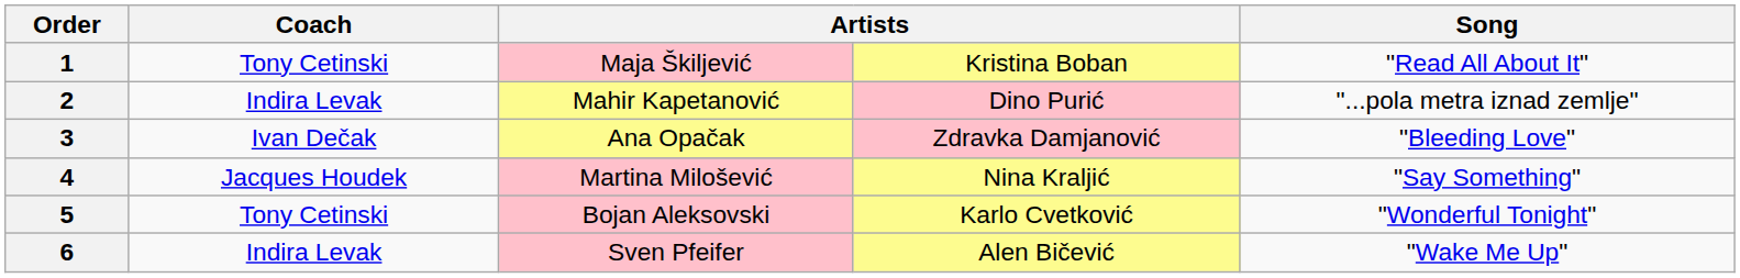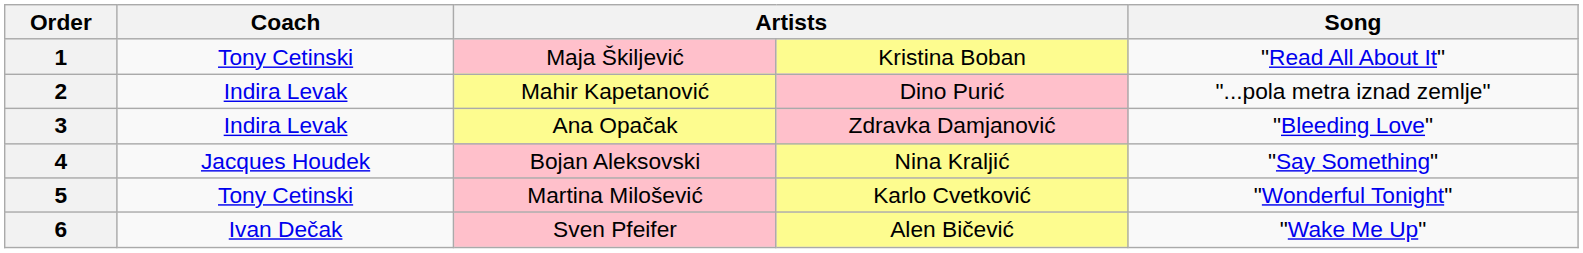3 | Coach: Ivan Dečak -> Indira Levak
4 | column 3: Martina Milošević -> Bojan Aleksovski
5 | column 3: Bojan Aleksovski -> Martina Milošević
6 | Coach: Indira Levak -> Ivan Dečak
